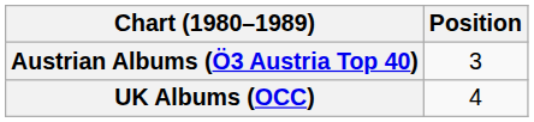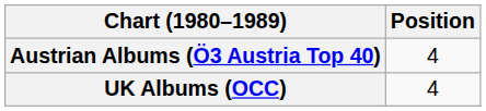Austrian Albums (Ö3 Austria Top 40) | Position: 3 -> 4
